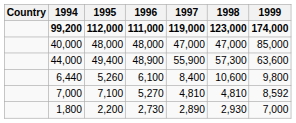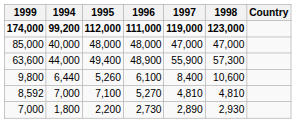columns swapped: Country <-> 1999
